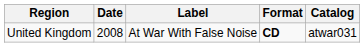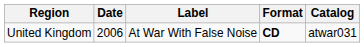United Kingdom | Date: 2008 -> 2006
